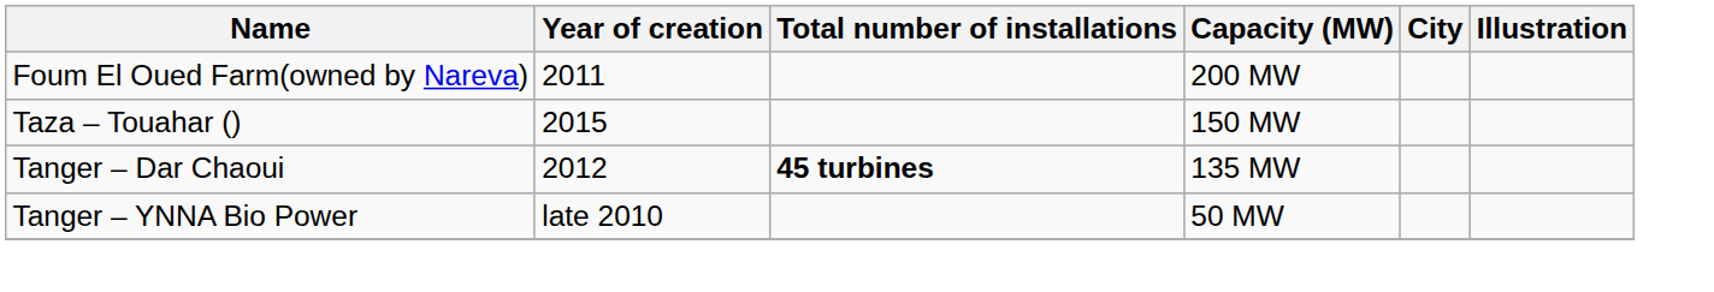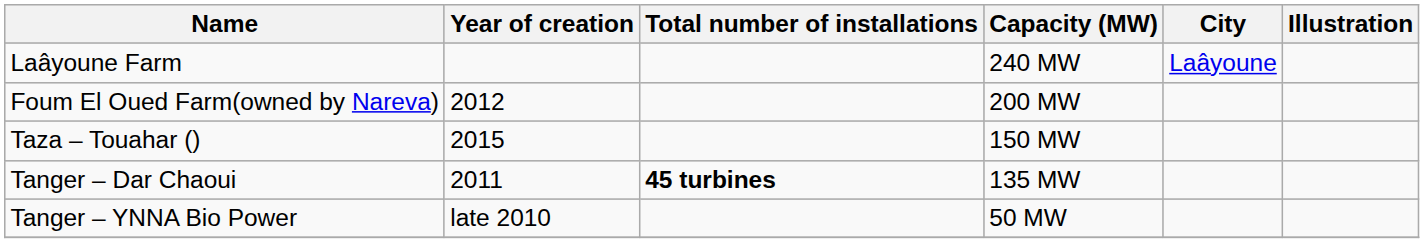+ row: Laâyoune Farm | 240 MW | Laâyoune
Foum El Oued Farm(owned by Nareva) | Year of creation: 2011 -> 2012
Tanger – Dar Chaoui | Year of creation: 2012 -> 2011
